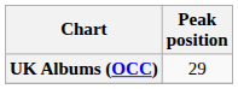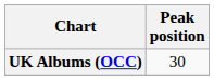UK Albums (OCC) | Peak position: 29 -> 30
